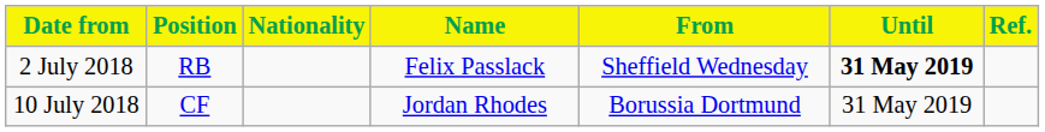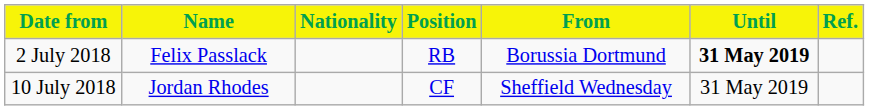columns swapped: Position <-> Name
2 July 2018 | From: Sheffield Wednesday -> Borussia Dortmund
10 July 2018 | From: Borussia Dortmund -> Sheffield Wednesday
